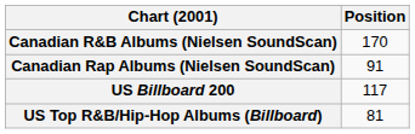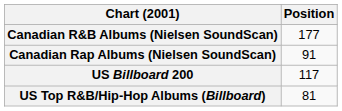Canadian R&B Albums (Nielsen SoundScan) | Position: 170 -> 177
